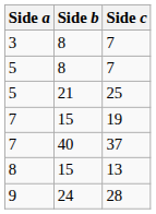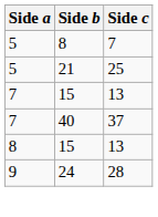- row: 3 | 8 | 7
7 / 15 | Side c: 19 -> 13
